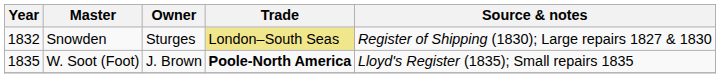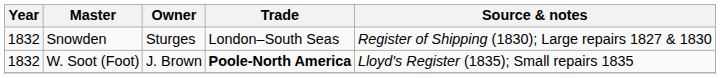Snowden | Trade: khaki background -> no background
W. Soot (Foot) | Year: 1835 -> 1832
